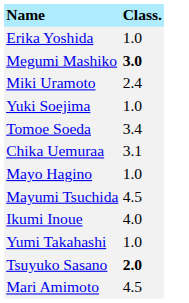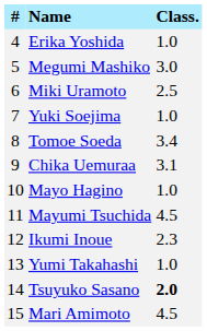+ column: # | 4 | 5 | 6 | 7 | 8 | 9 | 10 | 11 | 12 | 13 | 14 | 15
Megumi Mashiko | Class.: bold -> normal
Miki Uramoto | Class.: 2.4 -> 2.5
Ikumi Inoue | Class.: 4.0 -> 2.3
